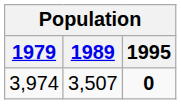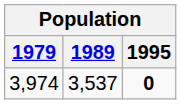3,974 | 1989: 3,507 -> 3,537
